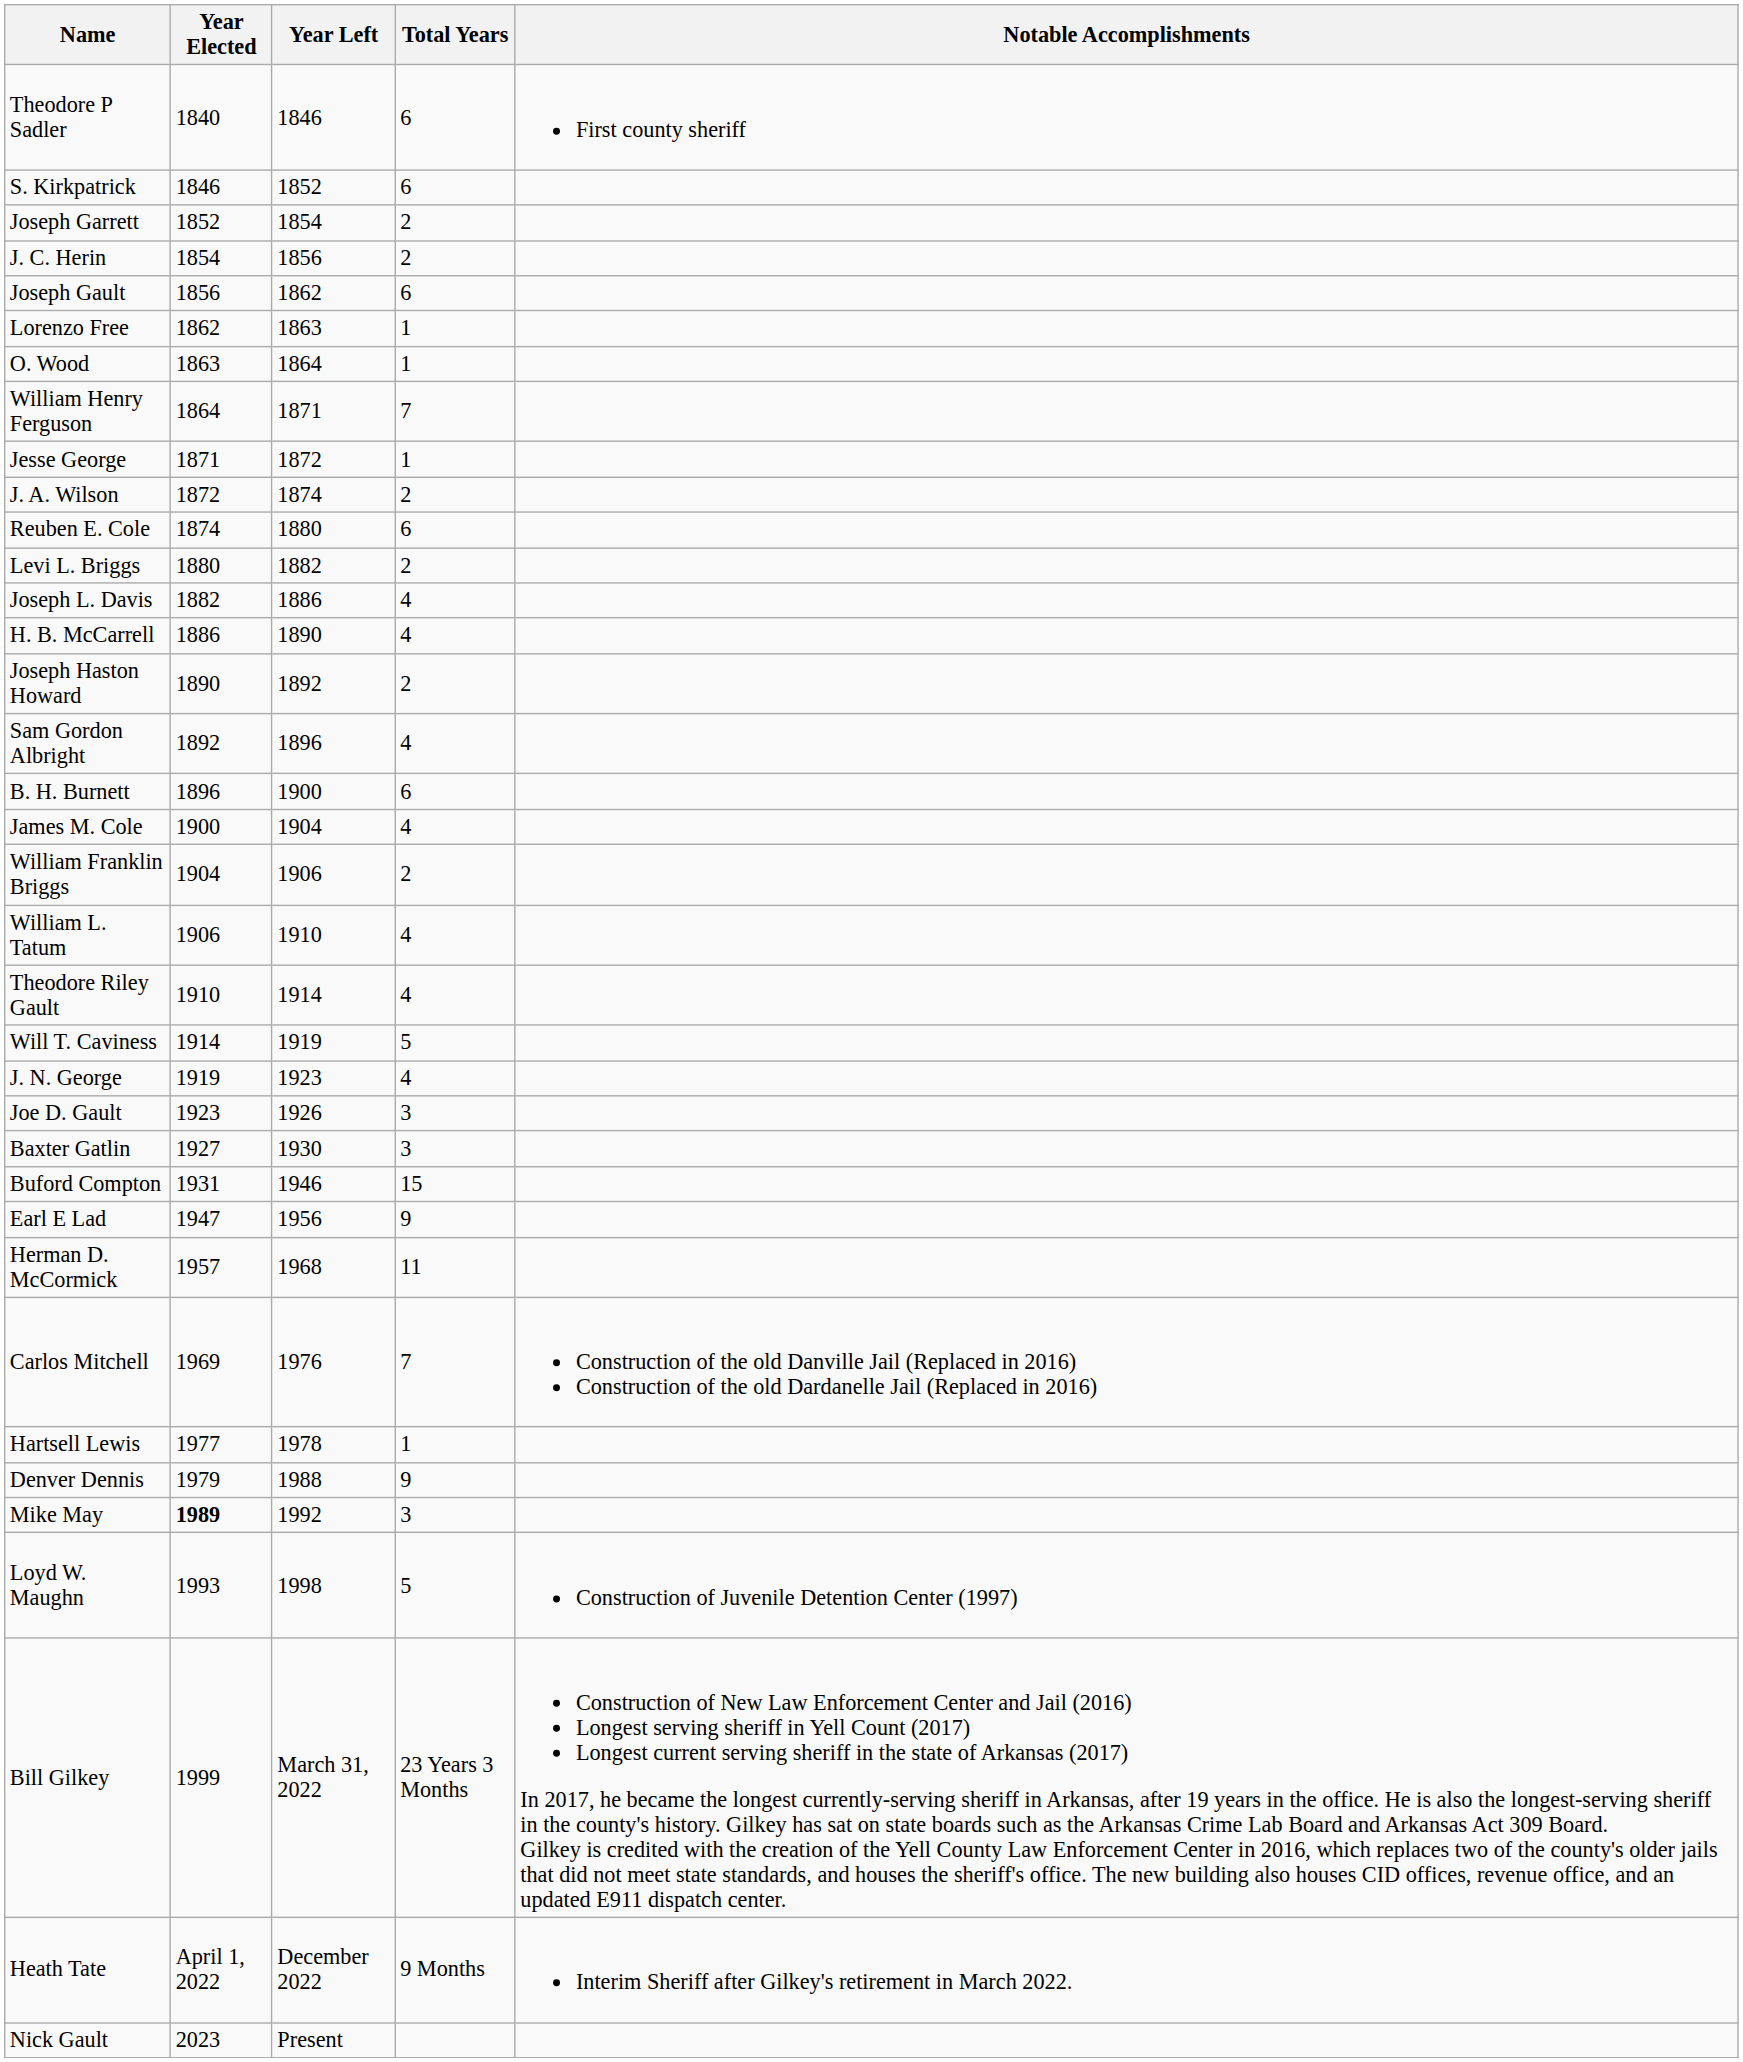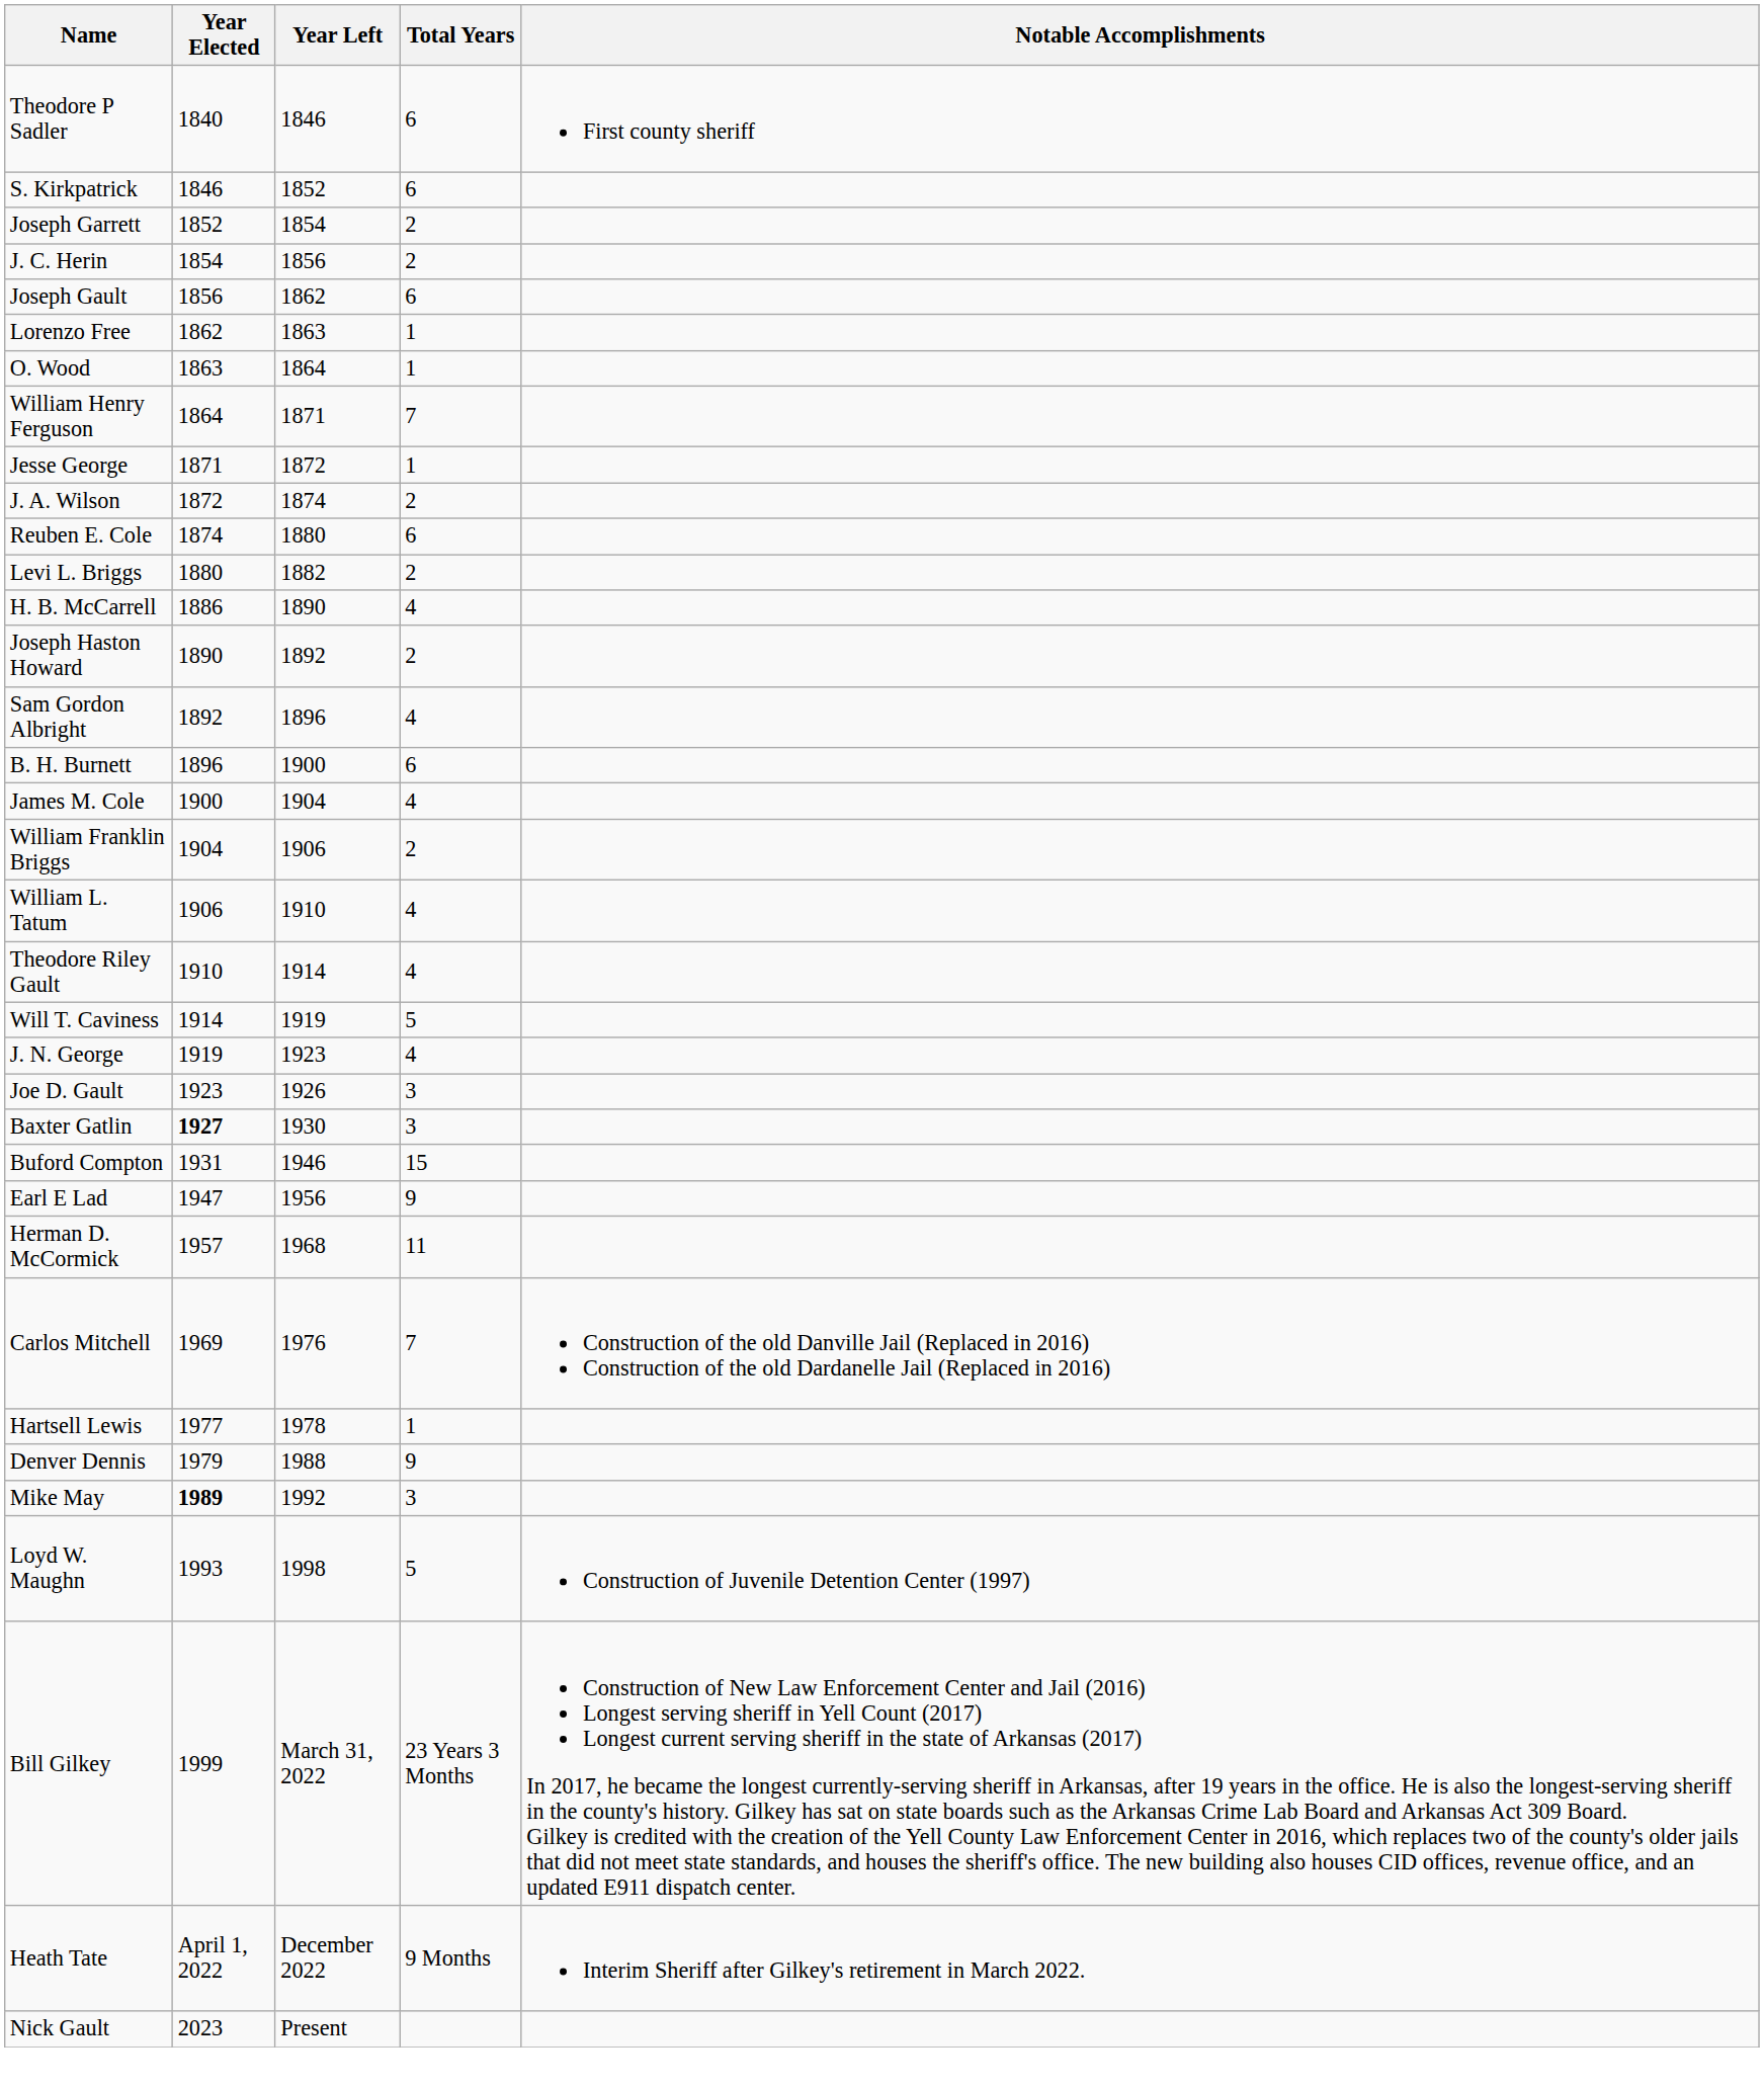- row: Joseph L. Davis | 1882 | 1886 | 4
Baxter Gatlin | Year Elected: normal -> bold
